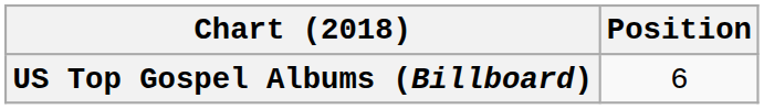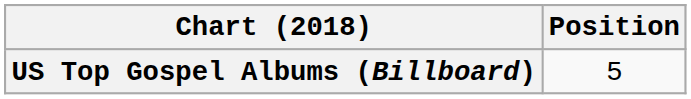US Top Gospel Albums (Billboard) | Position: 6 -> 5
